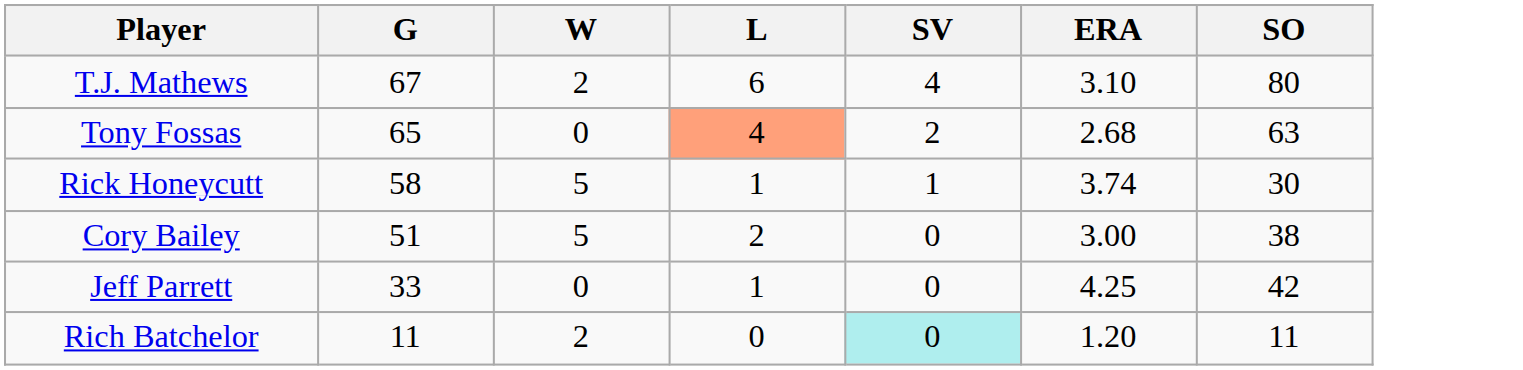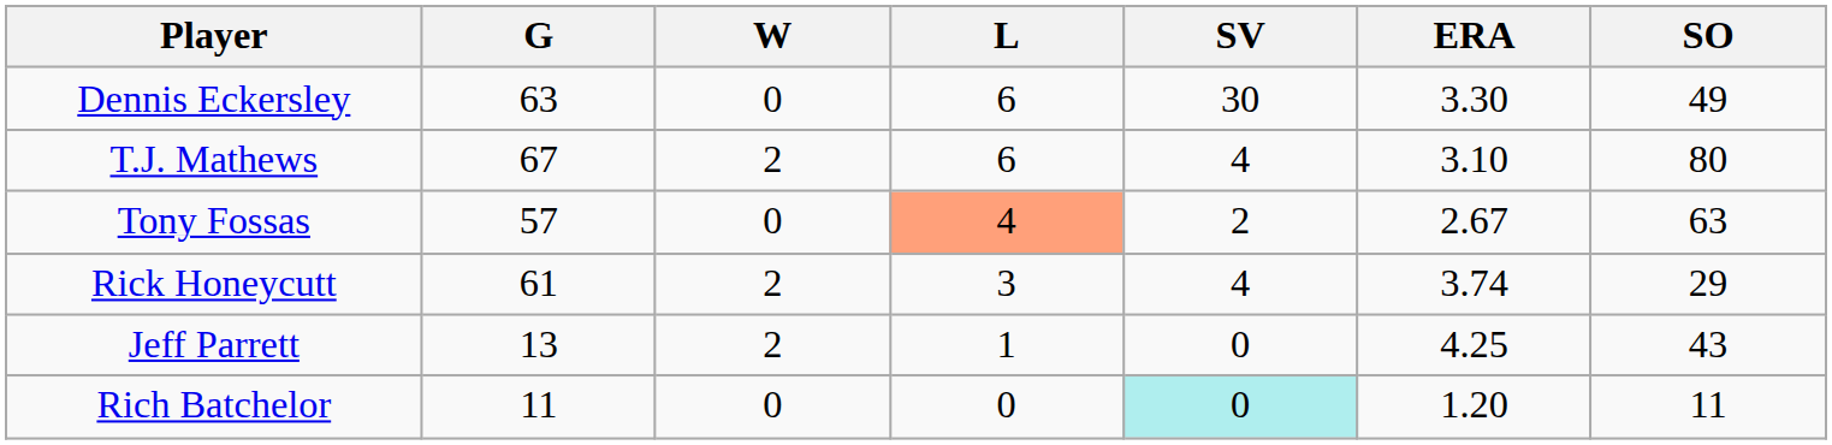+ row: Dennis Eckersley | 63 | 0 | 6 | 30 | 3.30 | 49
Tony Fossas | G: 65 -> 57
Tony Fossas | ERA: 2.68 -> 2.67
Rick Honeycutt | G: 58 -> 61
Rick Honeycutt | W: 5 -> 2
Rick Honeycutt | L: 1 -> 3
Rick Honeycutt | SV: 1 -> 4
Rick Honeycutt | SO: 30 -> 29
- row: Cory Bailey | 51 | 5 | 2 | 0 | 3.00 | 38
Jeff Parrett | G: 33 -> 13
Jeff Parrett | W: 0 -> 2
Jeff Parrett | SO: 42 -> 43
Rich Batchelor | W: 2 -> 0
